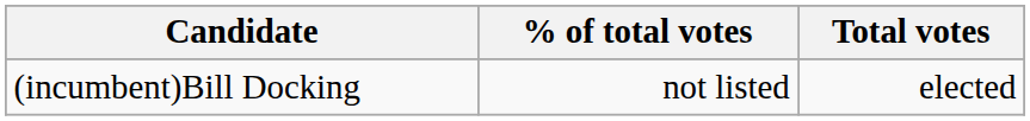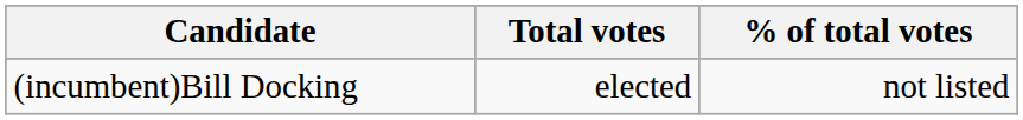columns swapped: Total votes <-> % of total votes
